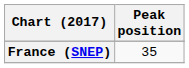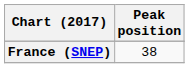France (SNEP) | Peak position: 35 -> 38
